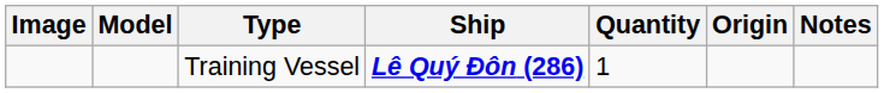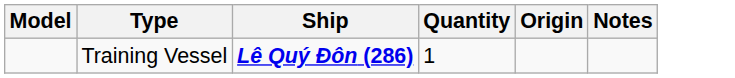- column: Image
